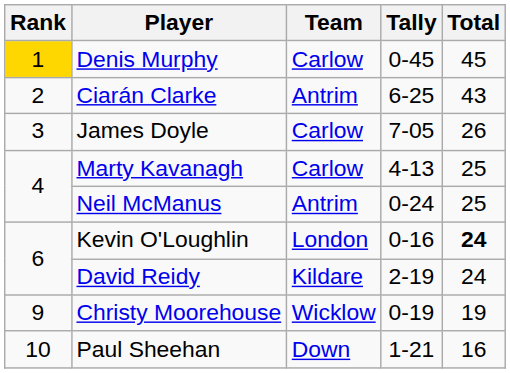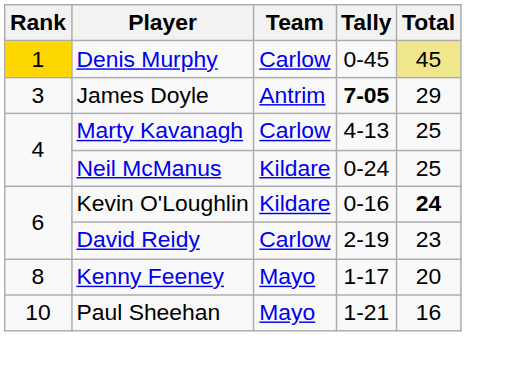Denis Murphy | Total: no background -> khaki background
- row: 2 | Ciarán Clarke | Antrim | 6-25 | 43
James Doyle | Team: Carlow -> Antrim
James Doyle | Tally: normal -> bold
James Doyle | Total: 26 -> 29
Neil McManus | Team: Antrim -> Kildare
Kevin O'Loughlin | Team: London -> Kildare
David Reidy | Team: Kildare -> Carlow
David Reidy | Total: 24 -> 23
+ row: 8 | Kenny Feeney | Mayo | 1-17 | 20
- row: 9 | Christy Moorehouse | Wicklow | 0-19 | 19
Paul Sheehan | Team: Down -> Mayo
